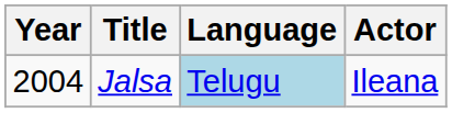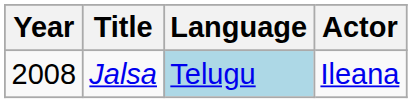Jalsa | Year: 2004 -> 2008
